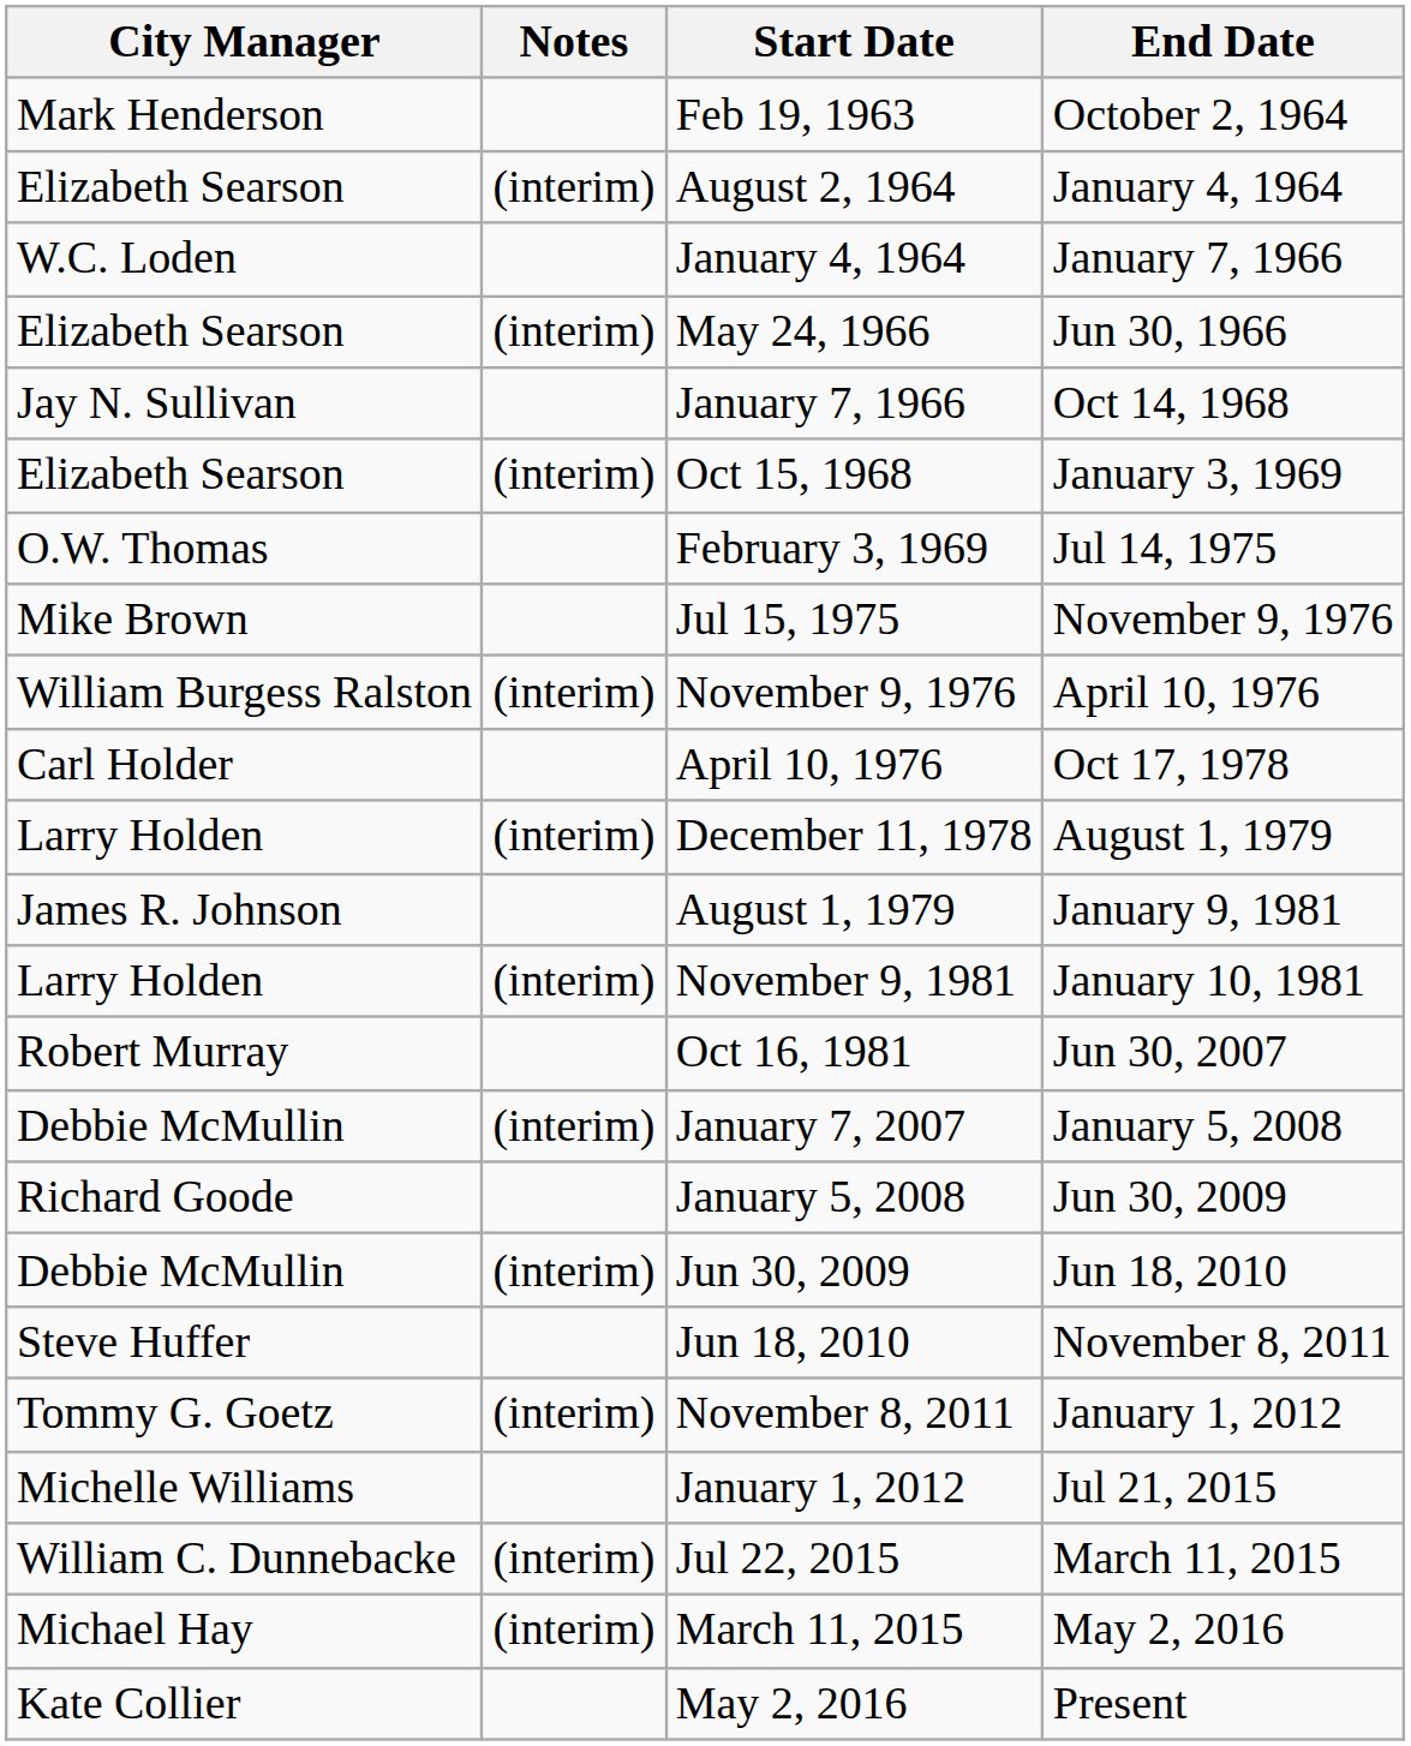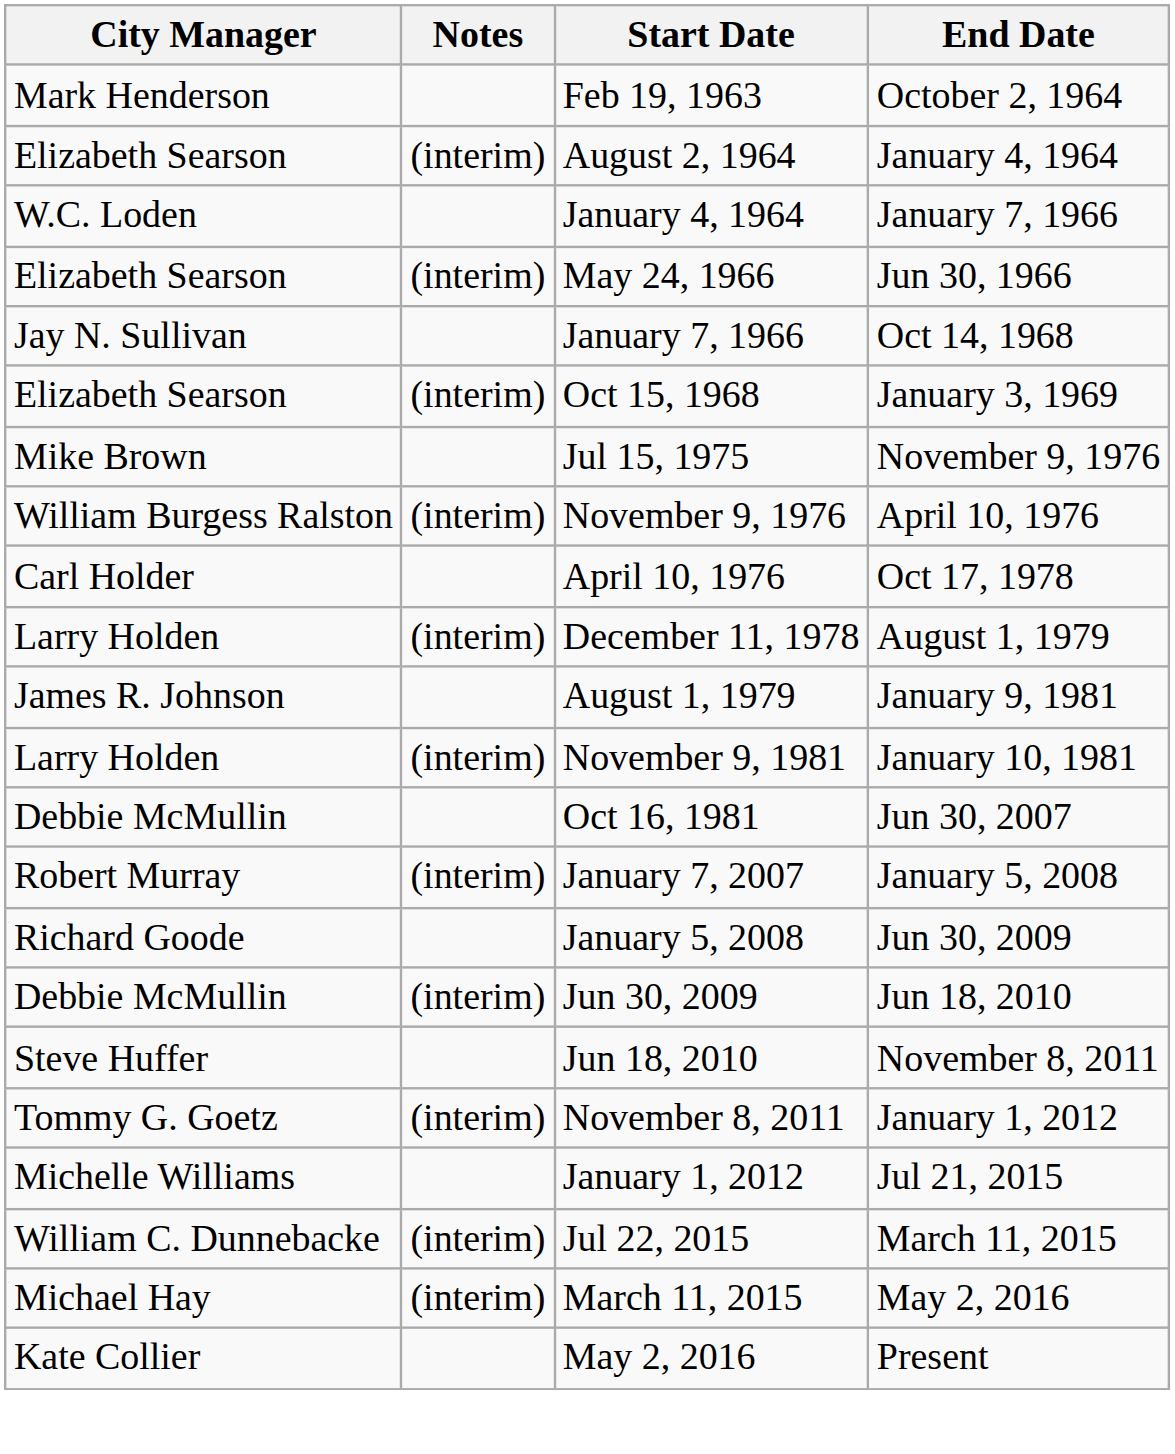- row: O.W. Thomas | February 3, 1969 | Jul 14, 1975
Oct 16, 1981 | City Manager: Robert Murray -> Debbie McMullin
January 7, 2007 | City Manager: Debbie McMullin -> Robert Murray
